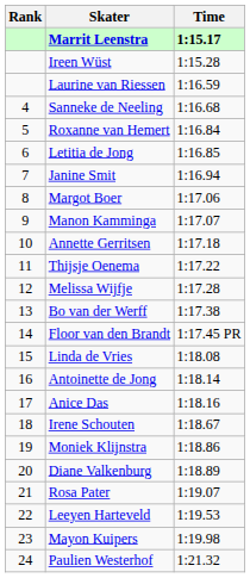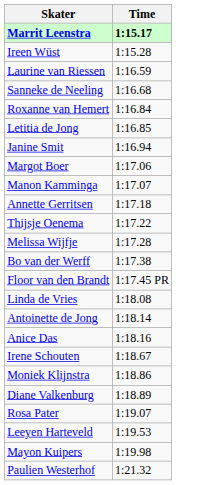- column: Rank | 4 | 5 | 6 | 7 | 8 | 9 | 10 | 11 | 12 | 13 | 14 | 15 | 16 | 17 | 18 | 19 | 20 | 21 | 22 | 23 | 24
